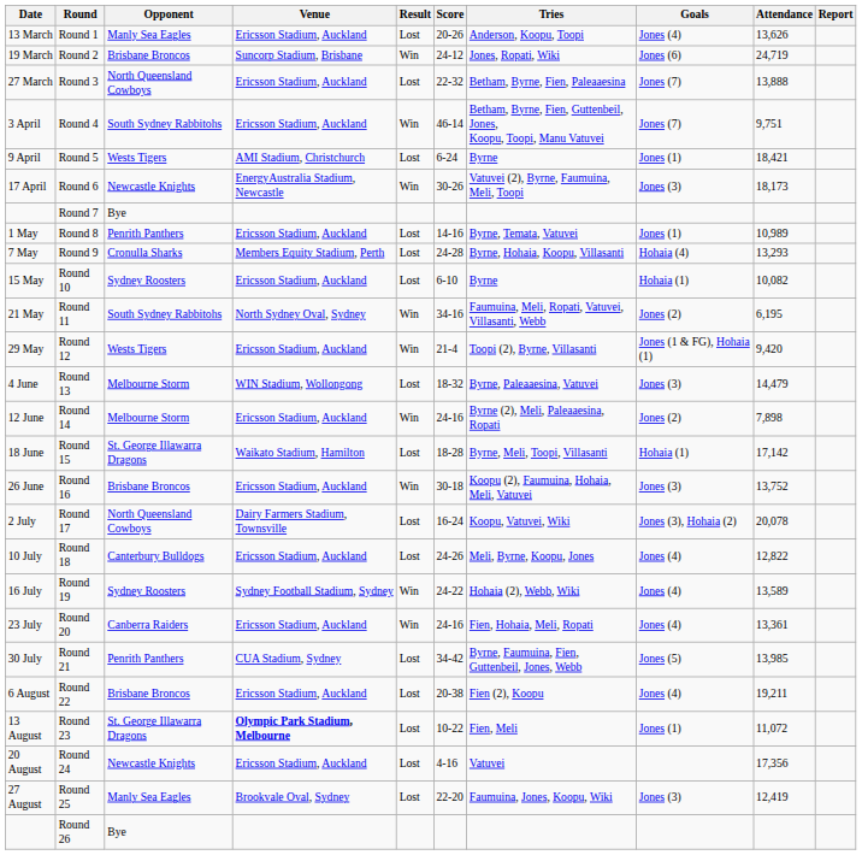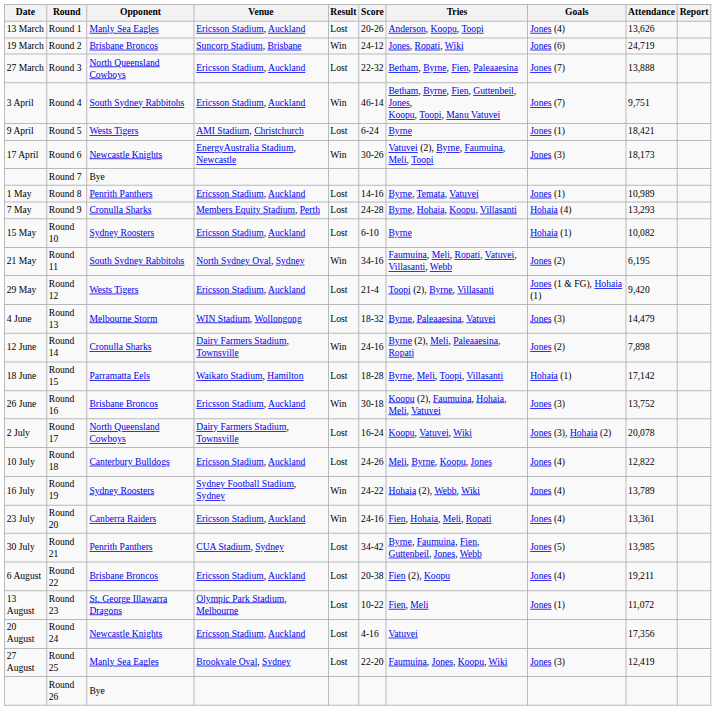Round 12 | Result: Win -> Lost
Round 14 | Opponent: Melbourne Storm -> Cronulla Sharks
Round 14 | Venue: Ericsson Stadium, Auckland -> Dairy Farmers Stadium, Townsville
Round 15 | Opponent: St. George Illawarra Dragons -> Parramatta Eels
Round 19 | Attendance: 13,589 -> 13,789
Round 23 | Venue: bold -> normal
